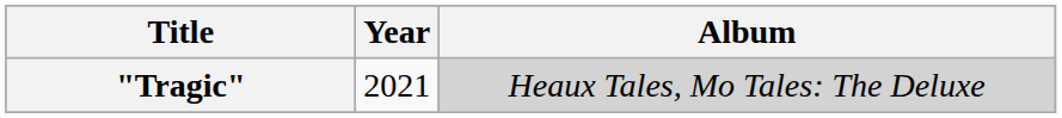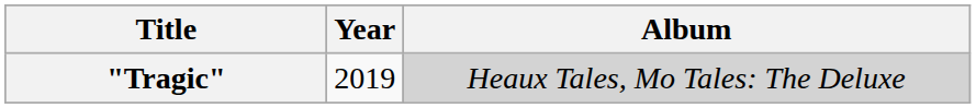"Tragic" | Year: 2021 -> 2019
